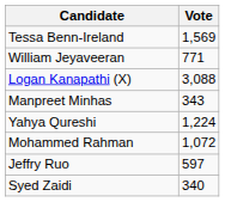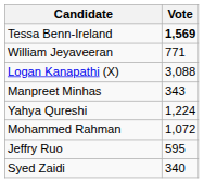Tessa Benn-Ireland | Vote: normal -> bold
Jeffry Ruo | Vote: 597 -> 595
